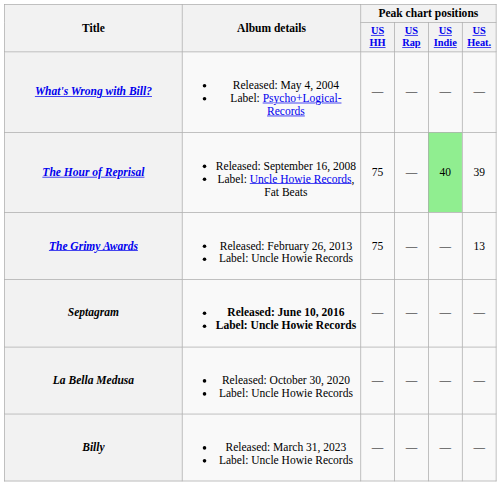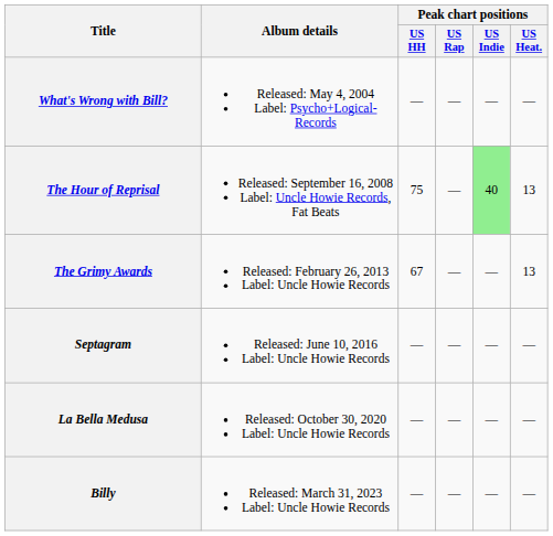The Hour of Reprisal | Peak chart positions / US Heat.: 39 -> 13
The Grimy Awards | Peak chart positions / US HH: 75 -> 67
Septagram | Album details: bold -> normal
